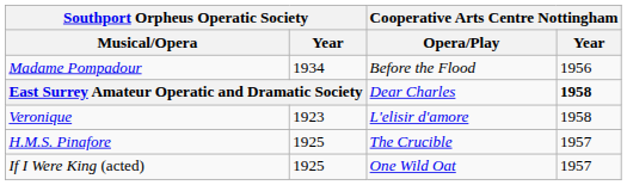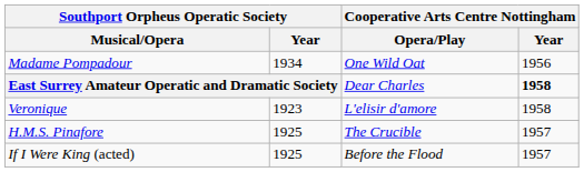Madame Pompadour | Cooperative Arts Centre Nottingham / Opera/Play: Before the Flood -> One Wild Oat
If I Were King (acted) | Cooperative Arts Centre Nottingham / Opera/Play: One Wild Oat -> Before the Flood
